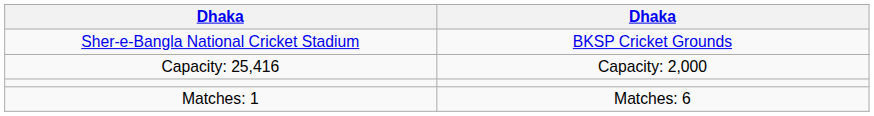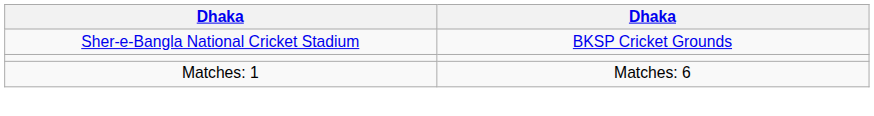- row: Capacity: 25,416 | Capacity: 2,000
